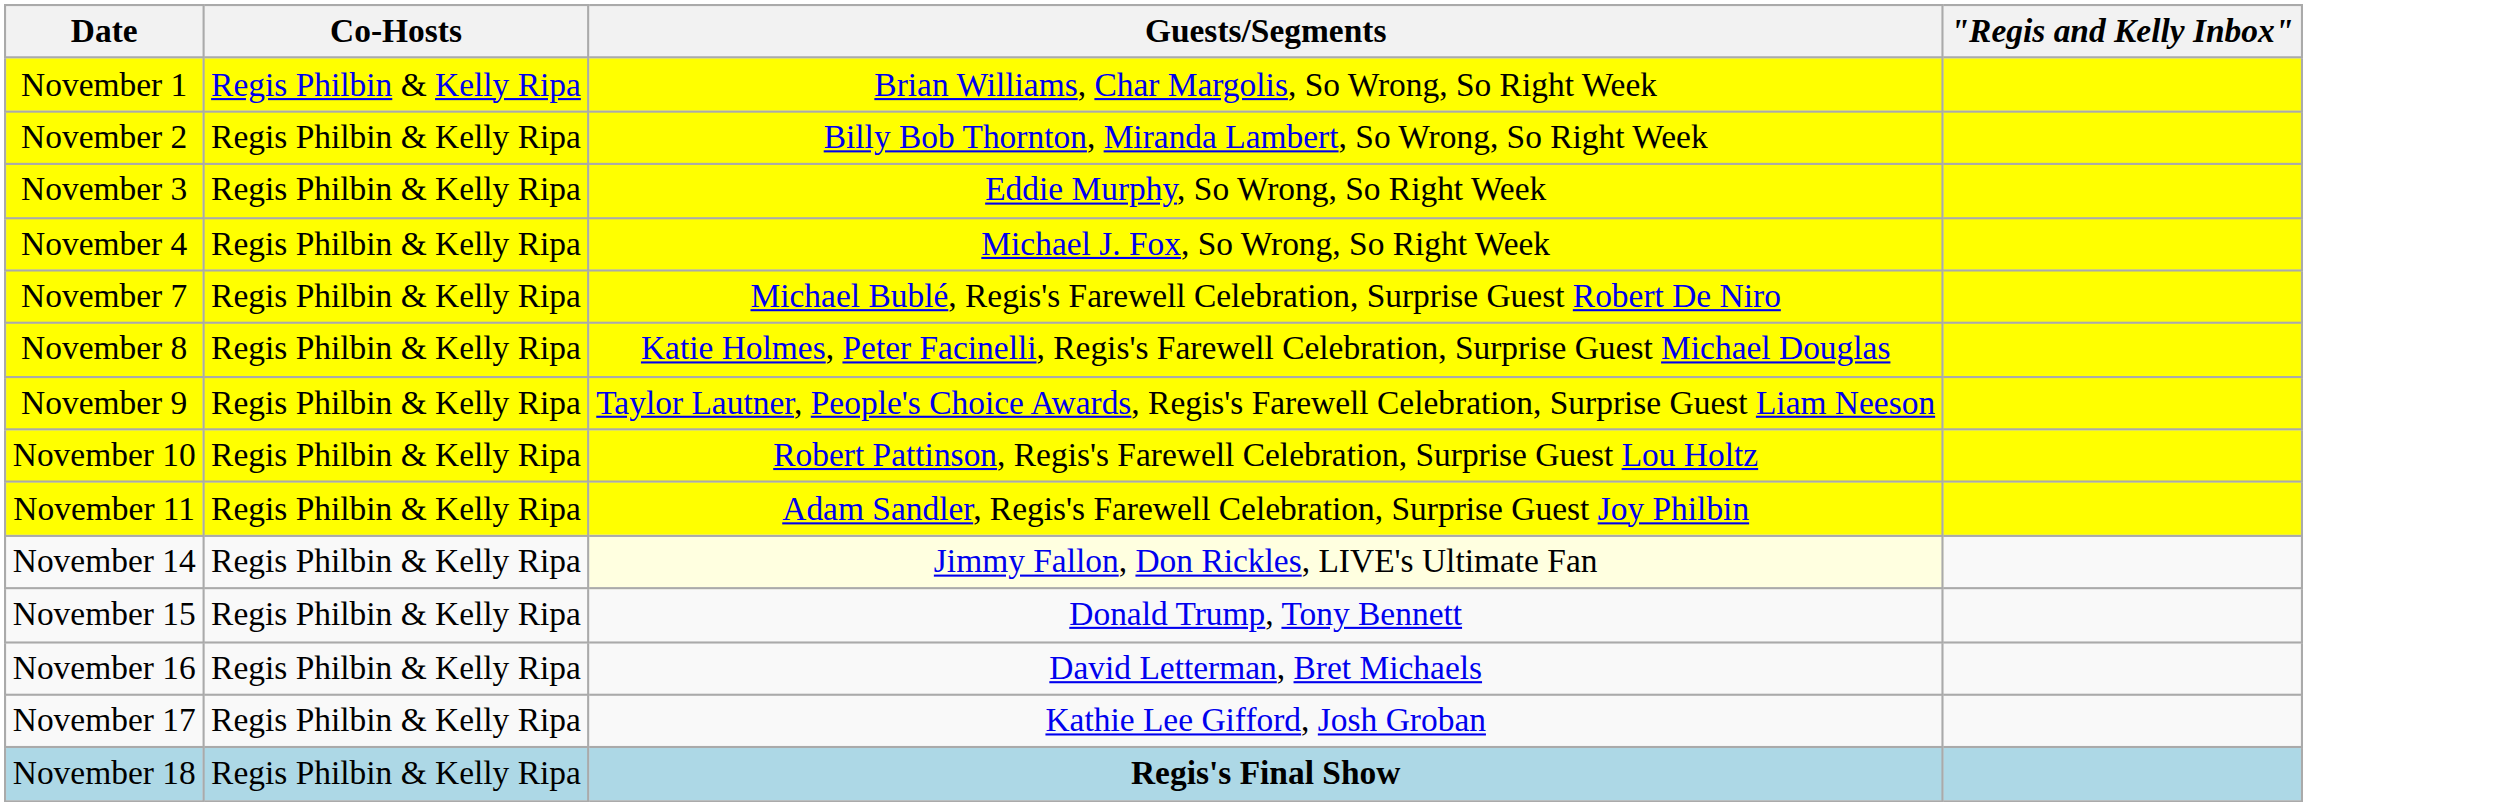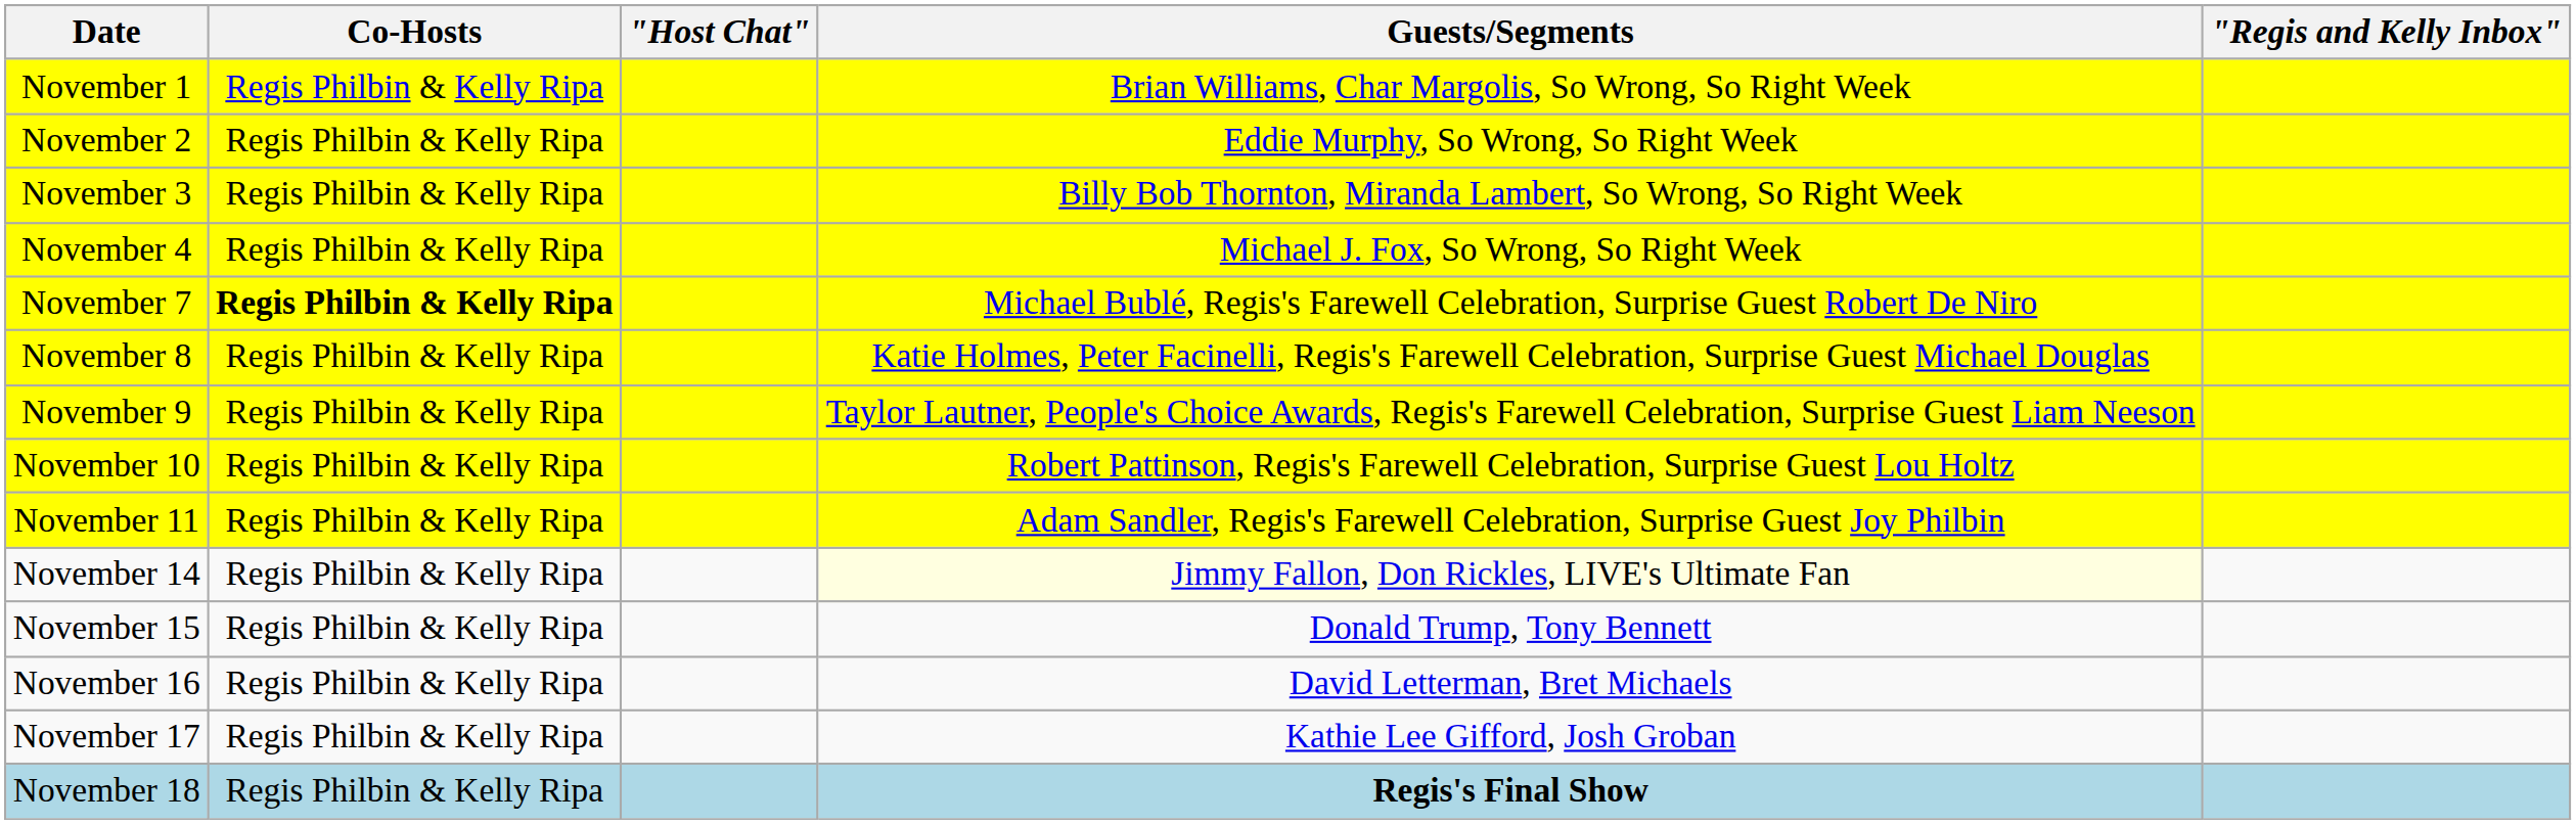+ column: "Host Chat"
November 2 | Guests/Segments: Billy Bob Thornton, Miranda Lambert, So Wrong, So Right Week -> Eddie Murphy, So Wrong, So Right Week
November 3 | Guests/Segments: Eddie Murphy, So Wrong, So Right Week -> Billy Bob Thornton, Miranda Lambert, So Wrong, So Right Week
November 7 | Co-Hosts: normal -> bold
